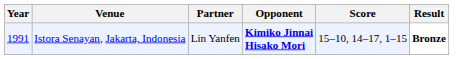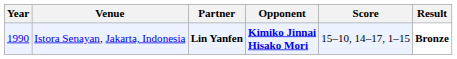Istora Senayan, Jakarta, Indonesia | Year: 1991 -> 1990
Istora Senayan, Jakarta, Indonesia | Partner: normal -> bold
